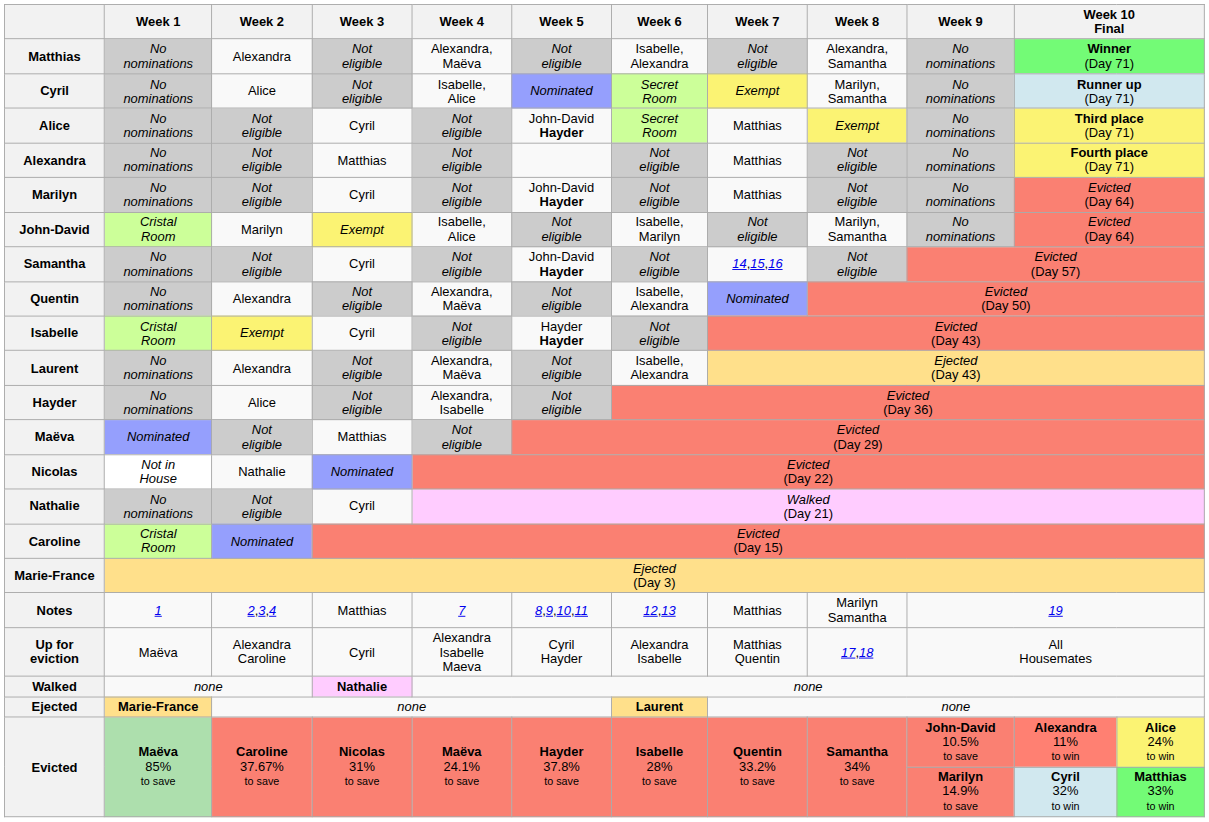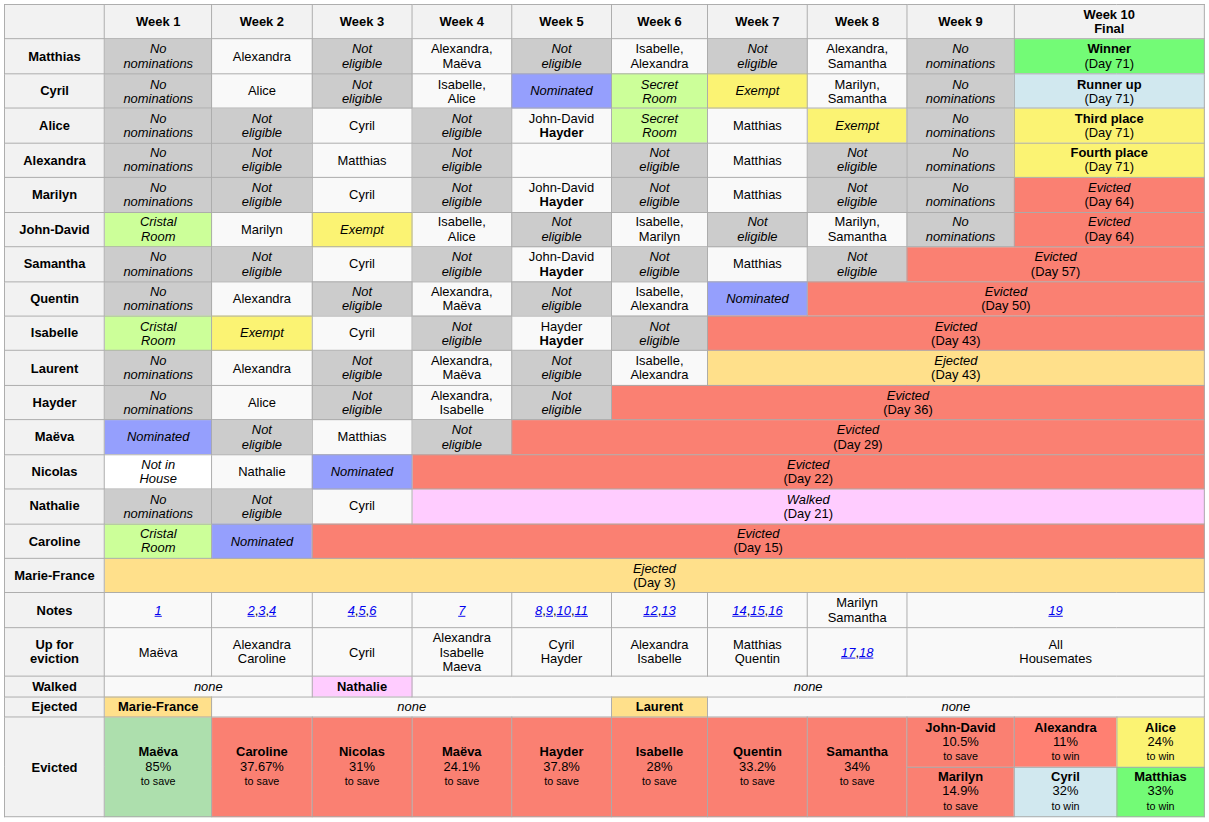Samantha | Week 7: 14,15,16 -> Matthias
Notes | Week 3: Matthias -> 4,5,6
Notes | Week 7: Matthias -> 14,15,16
